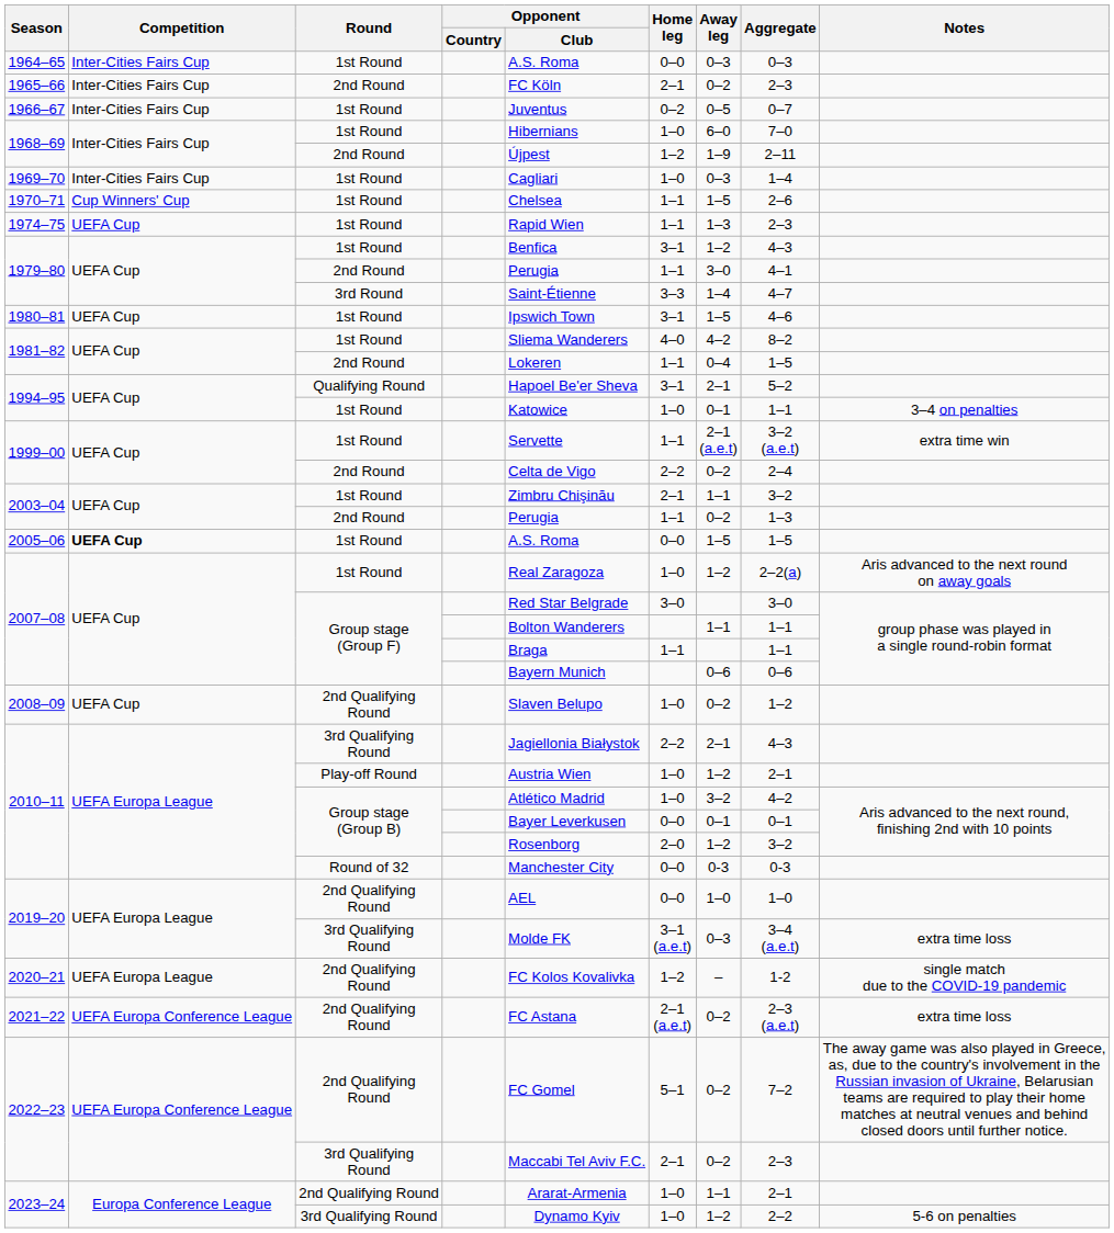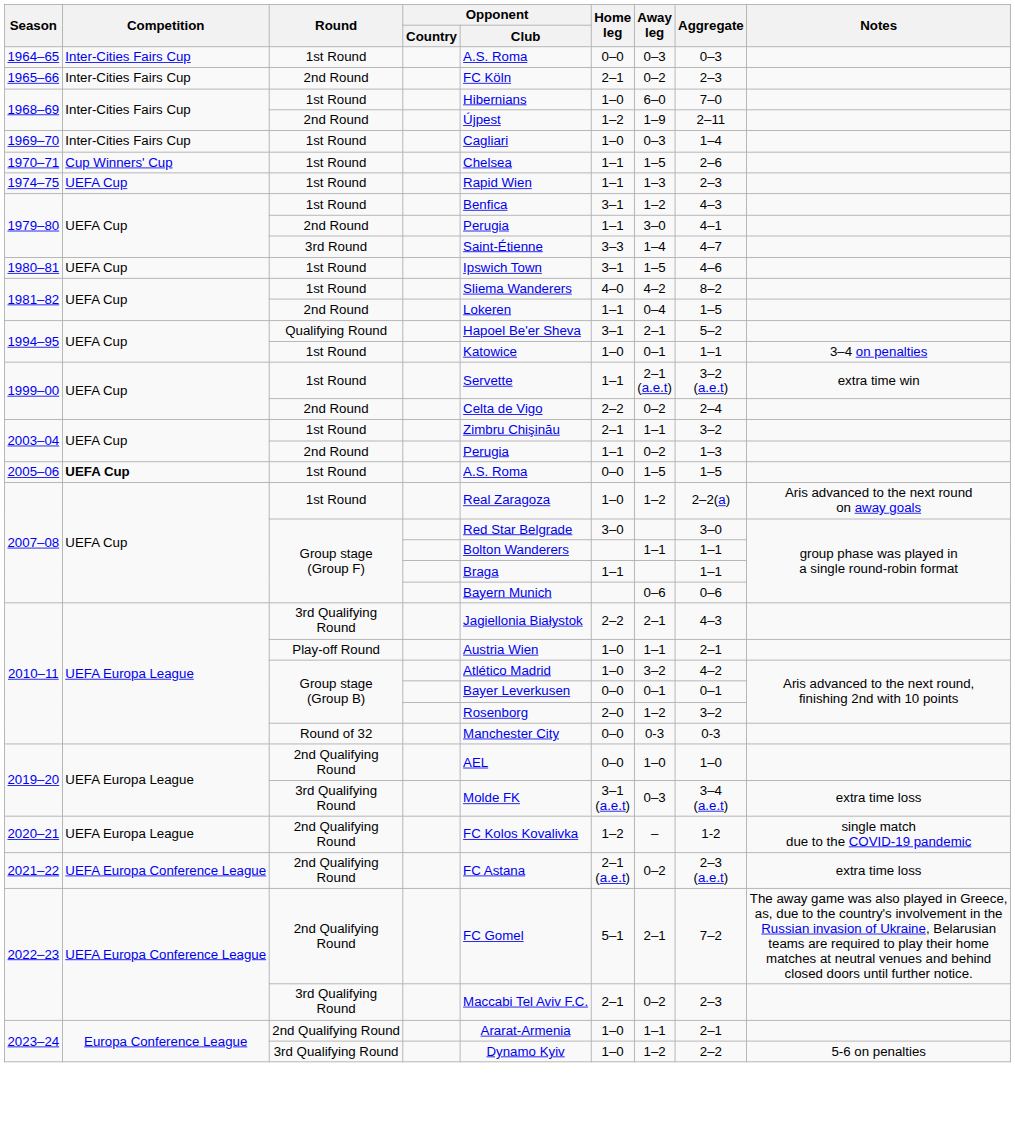- row: 1966–67 | Inter-Cities Fairs Cup | 1st Round | Juventus | 0–2 | 0–5 | 0–7
- row: 2008–09 | UEFA Cup | 2nd Qualifying Round | Slaven Belupo | 1–0 | 0–2 | 1–2
2010–11 / Play-off Round | Away leg: 1–2 -> 1–1
2022–23 / 2nd Qualifying Round | Away leg: 0–2 -> 2–1
